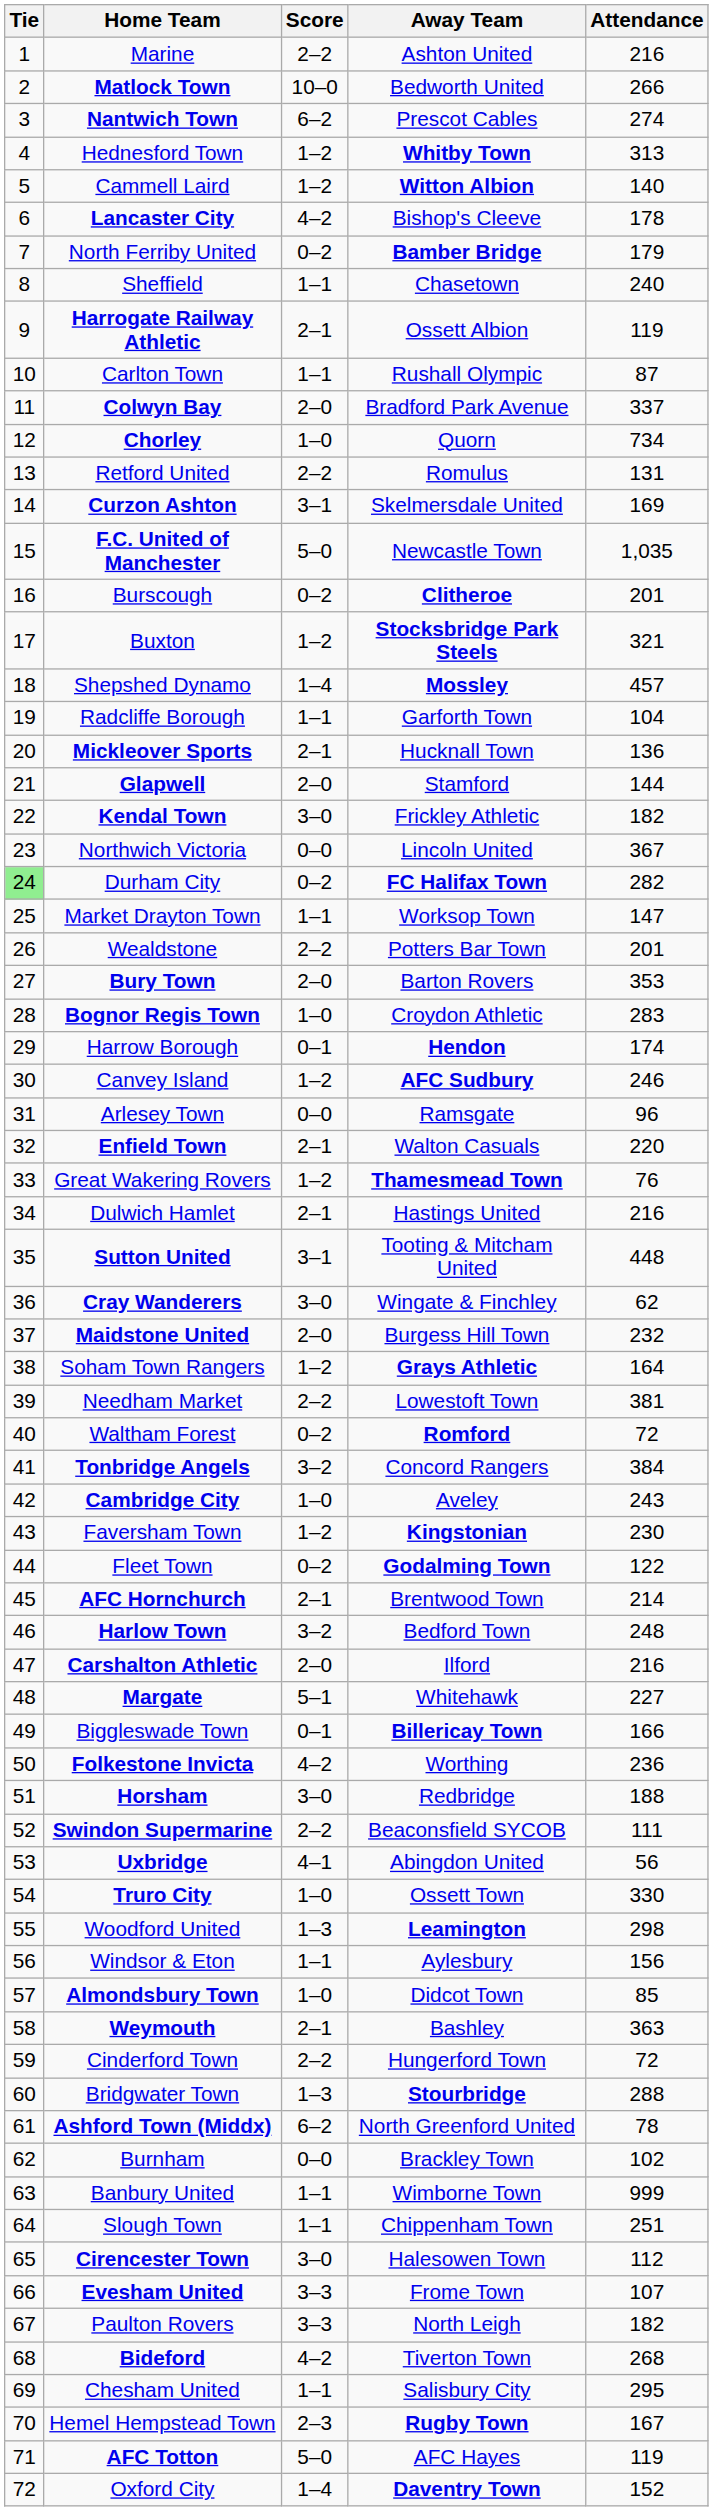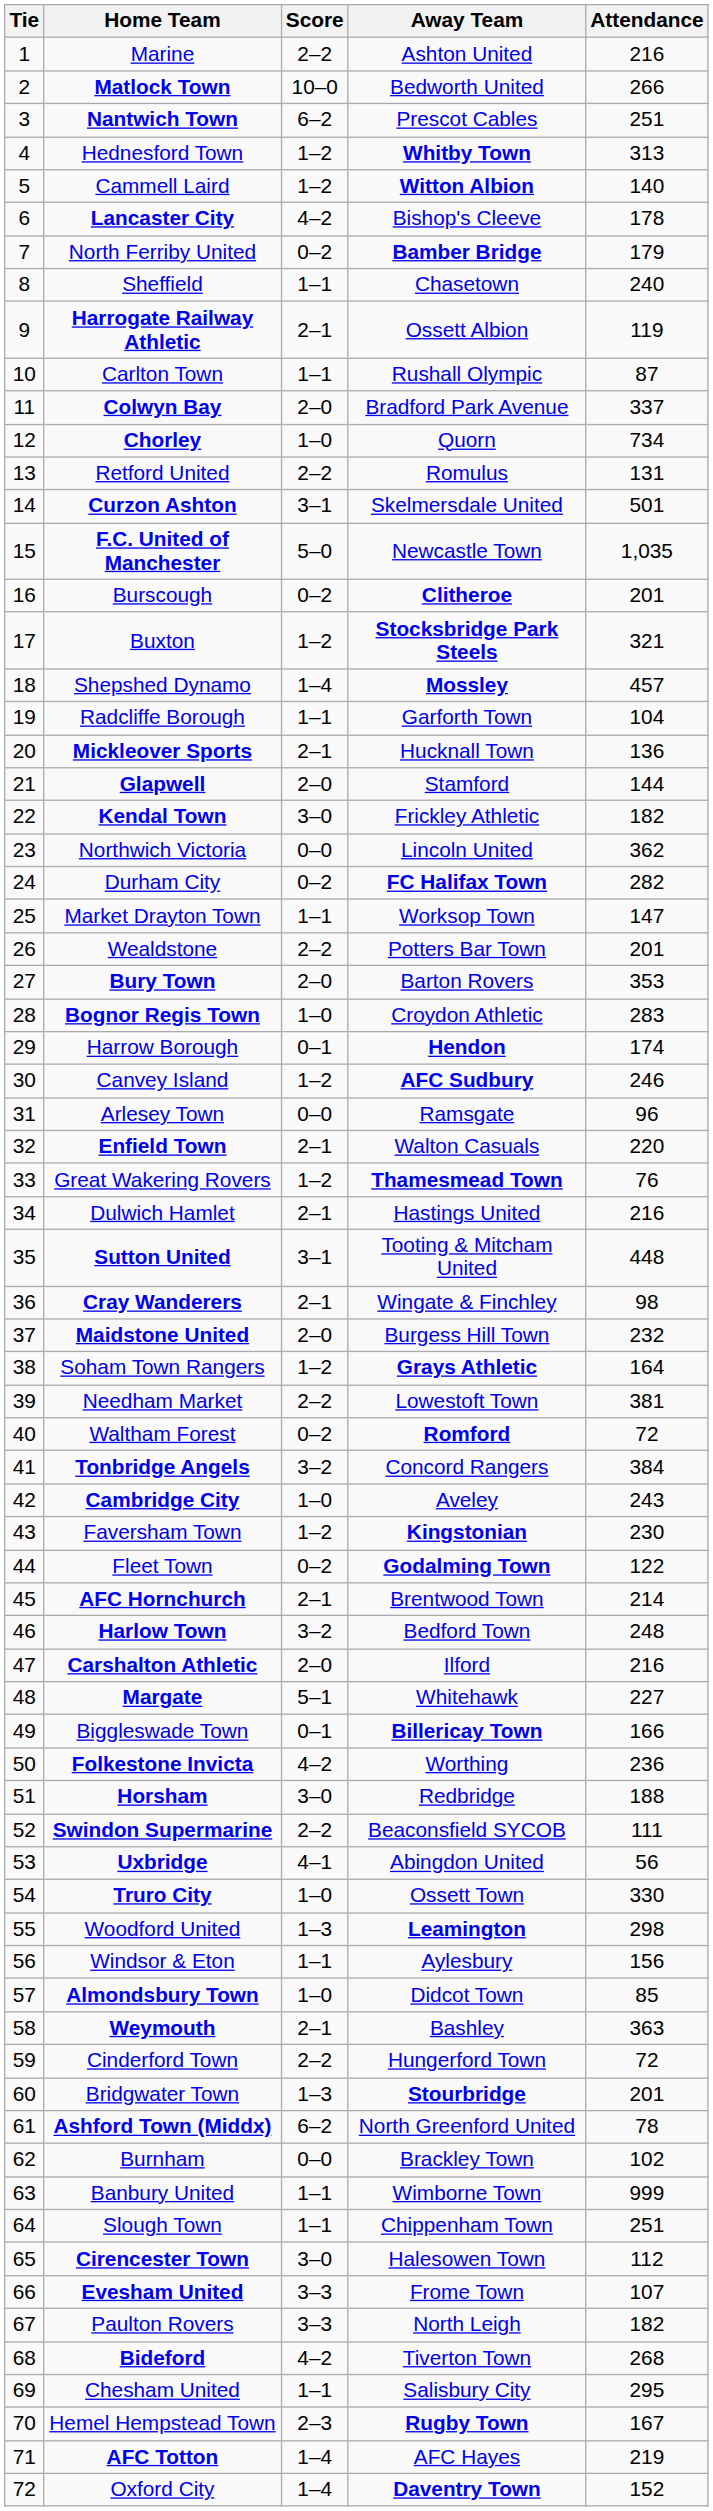Nantwich Town | Attendance: 274 -> 251
Curzon Ashton | Attendance: 169 -> 501
Northwich Victoria | Attendance: 367 -> 362
Durham City | Tie: lightgreen background -> no background
Cray Wanderers | Score: 3–0 -> 2–1
Cray Wanderers | Attendance: 62 -> 98
Bridgwater Town | Attendance: 288 -> 201
AFC Totton | Score: 5–0 -> 1–4
AFC Totton | Attendance: 119 -> 219
